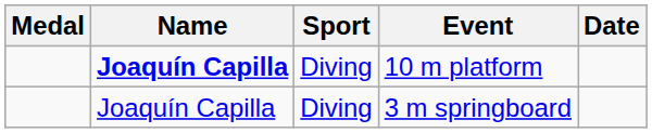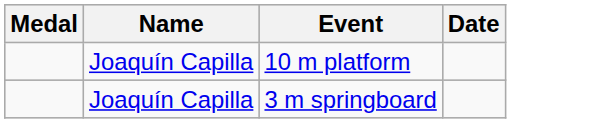- column: Sport | Diving | Diving
10 m platform | Name: bold -> normal
